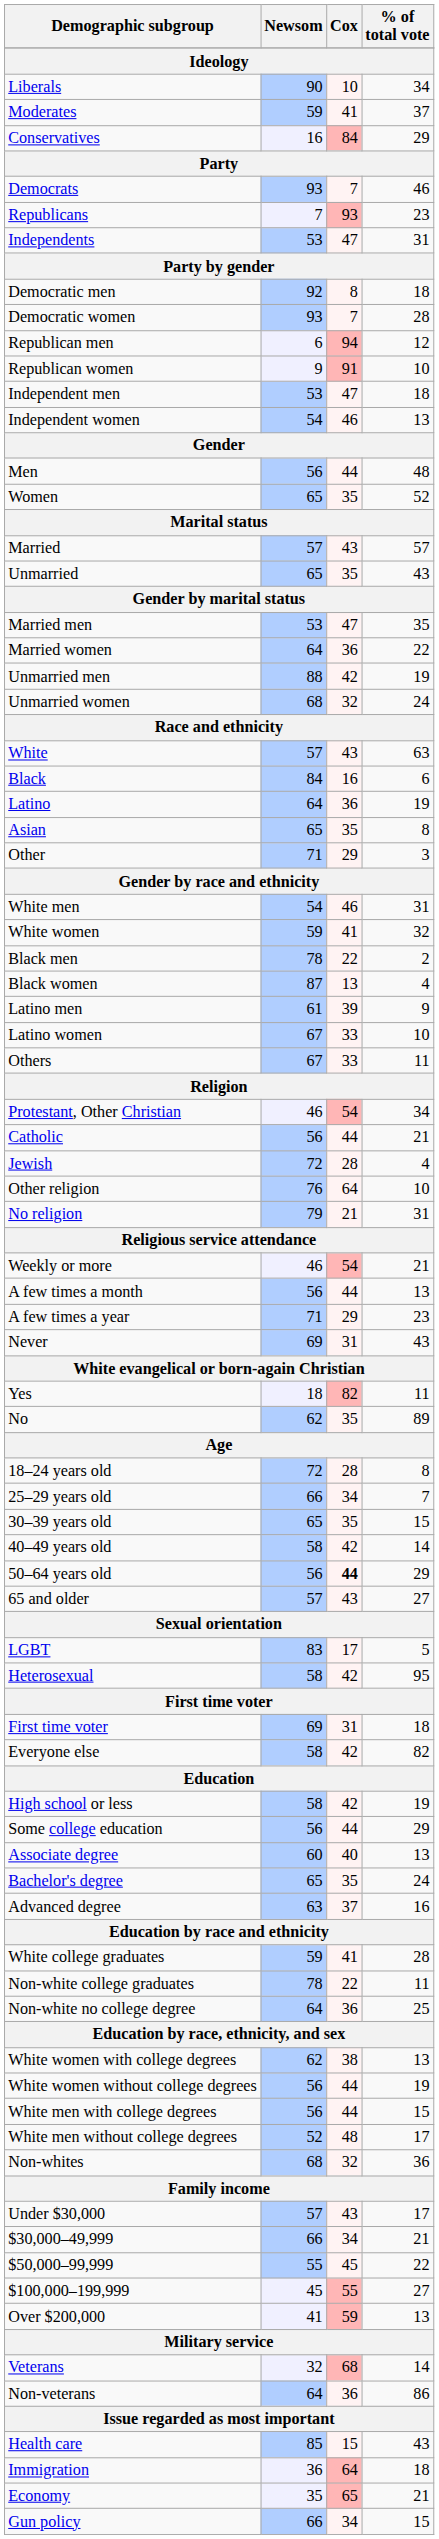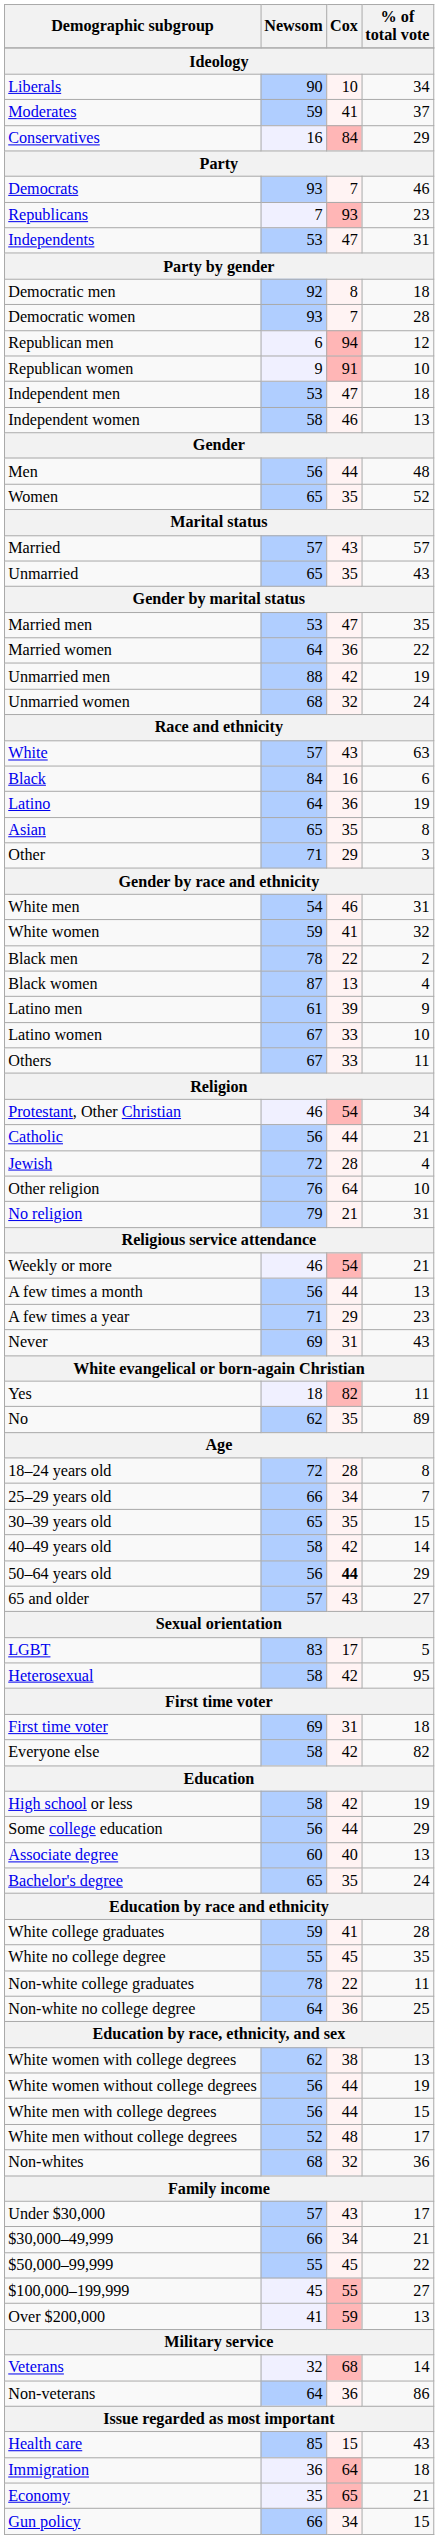Independent women | Newsom: 54 -> 58
- row: Advanced degree | 63 | 37 | 16
+ row: White no college degree | 55 | 45 | 35
